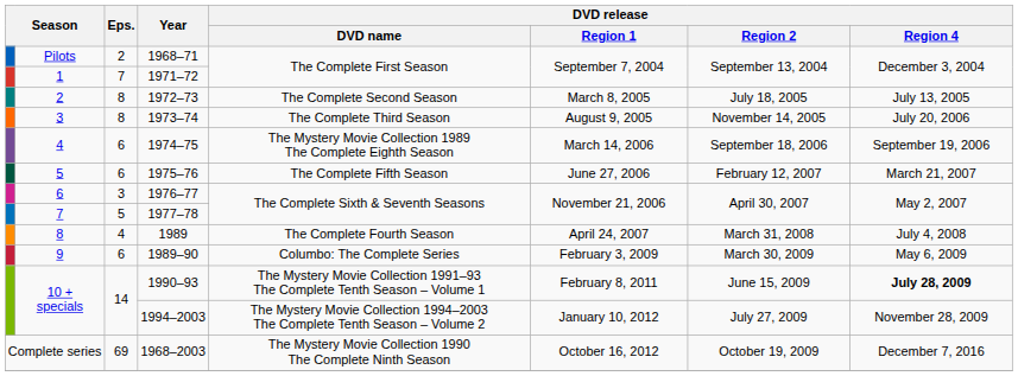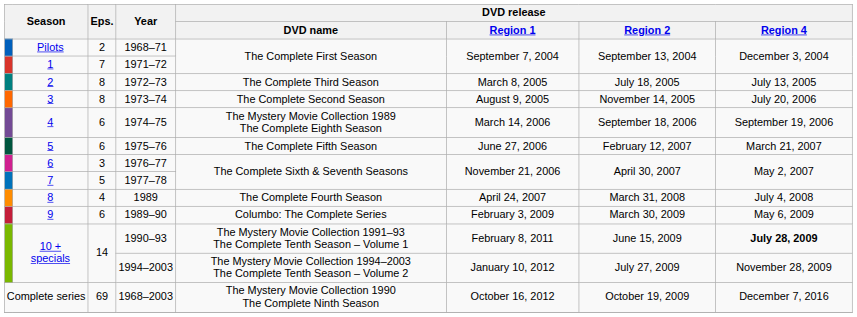1972–73 | DVD release / DVD name: The Complete Second Season -> The Complete Third Season
1973–74 | DVD release / DVD name: The Complete Third Season -> The Complete Second Season
